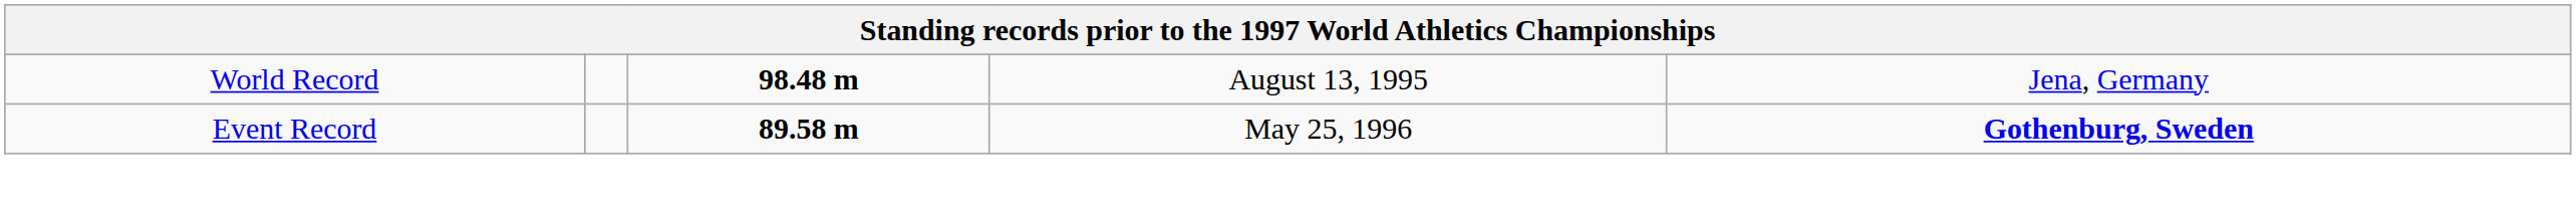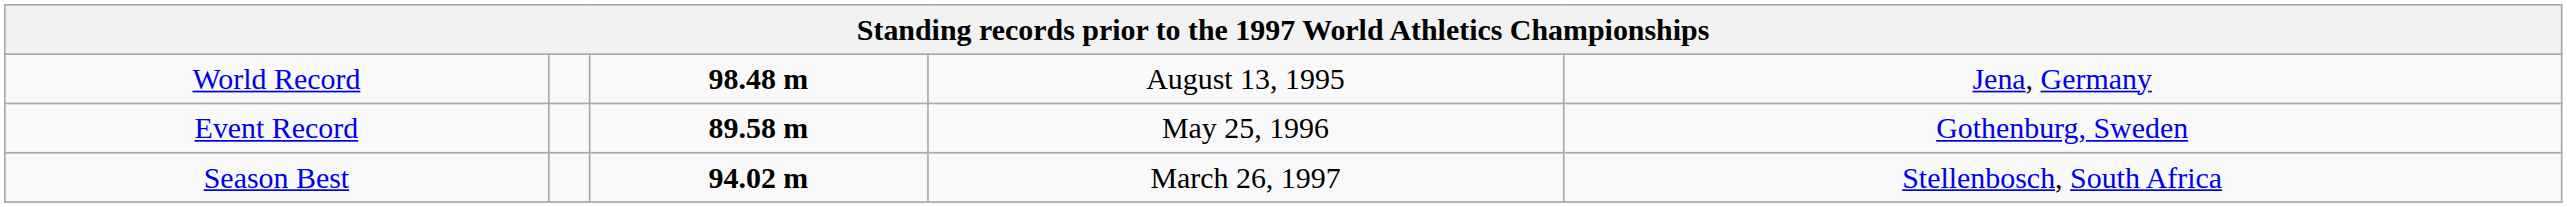Event Record | column 5: bold -> normal
+ row: Season Best | 94.02 m | March 26, 1997 | Stellenbosch, South Africa
